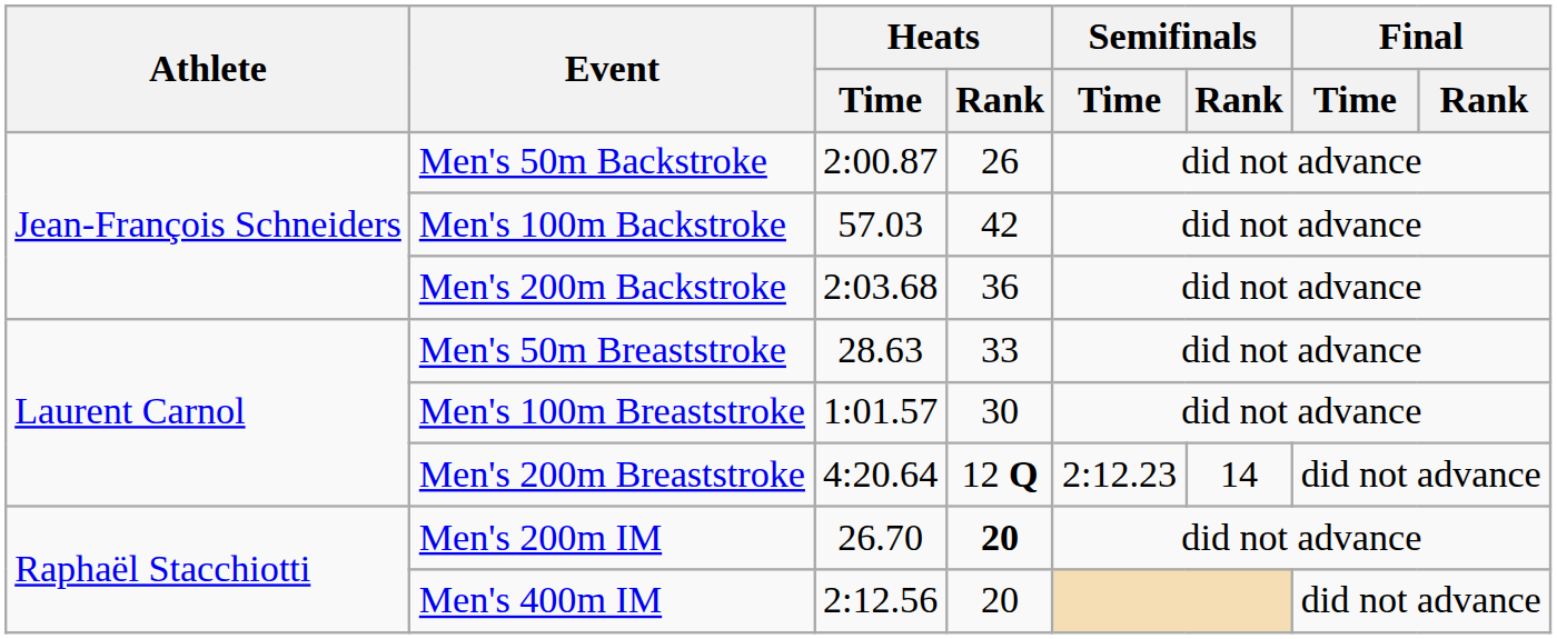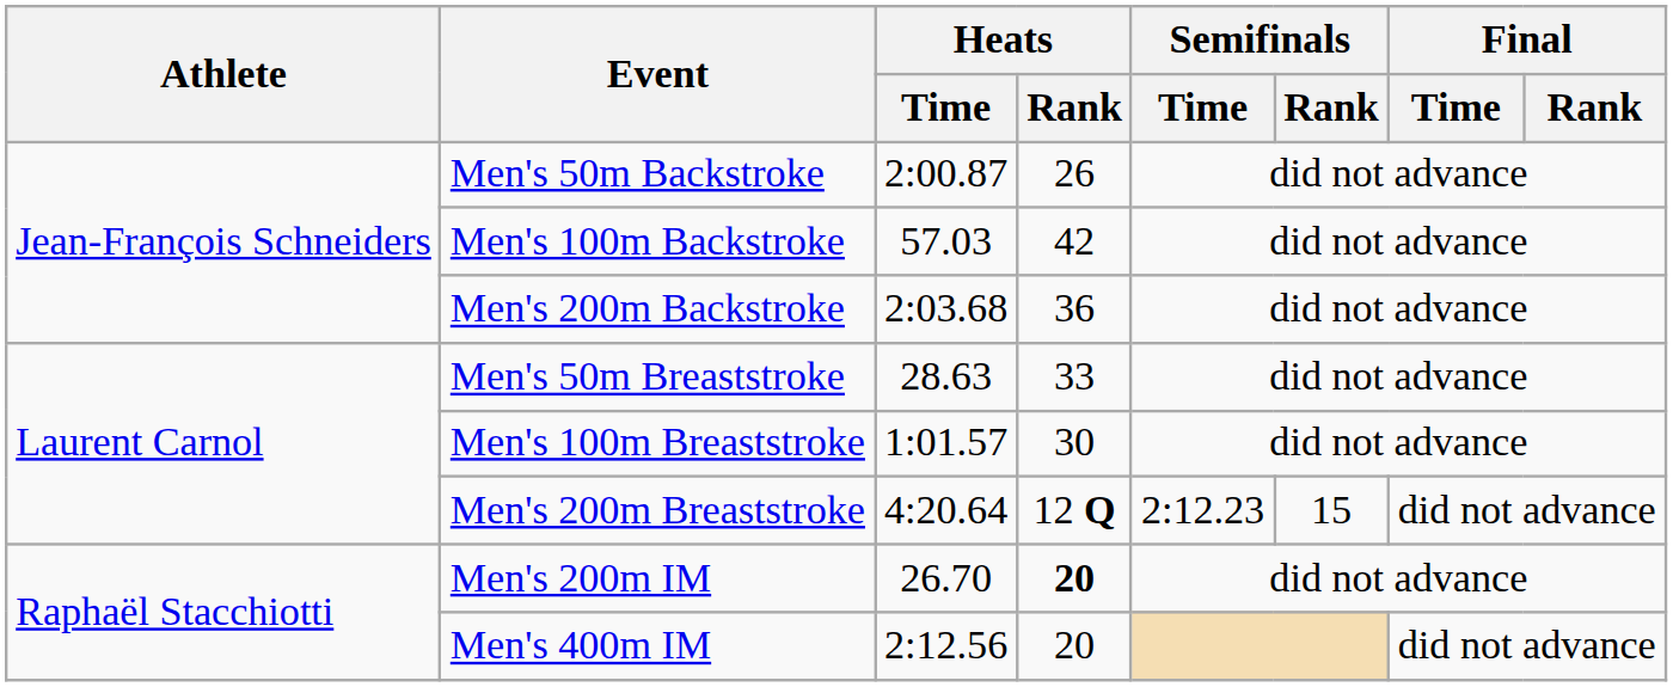Men's 200m Breaststroke | Semifinals / Rank: 14 -> 15
